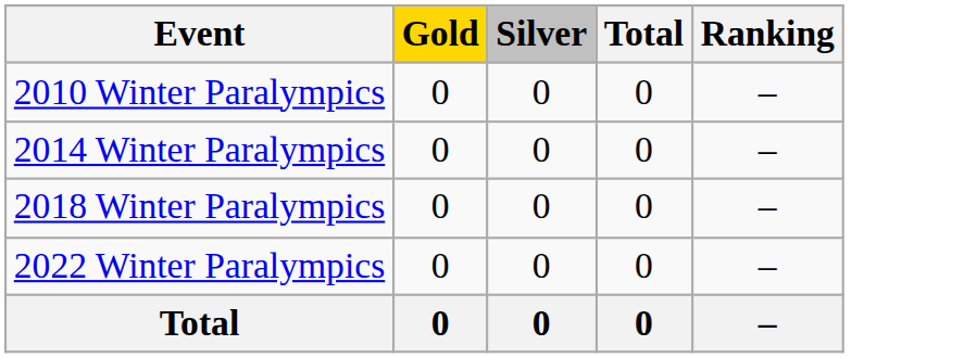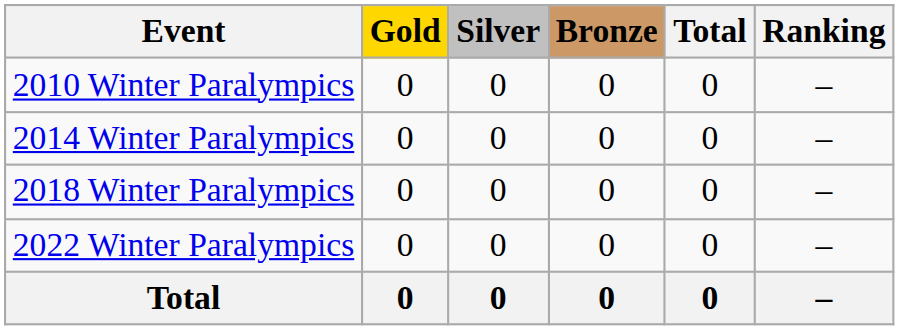+ column: Bronze | 0 | 0 | 0 | 0 | 0
